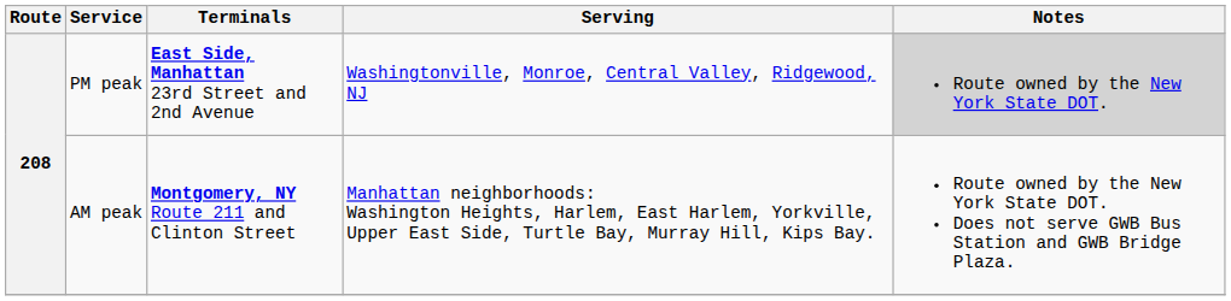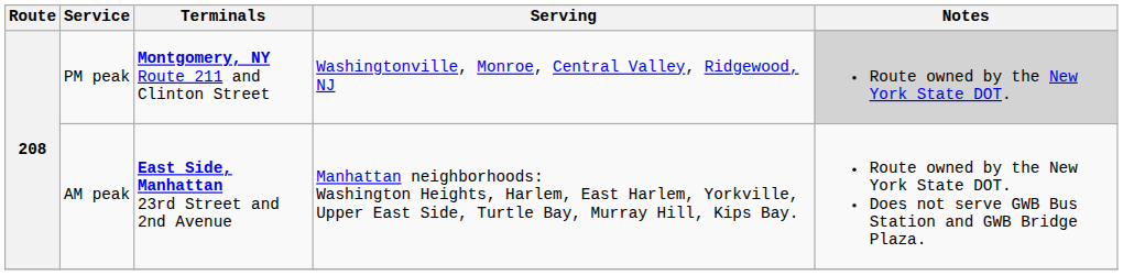PM peak | Terminals: East Side, Manhattan 23rd Street and 2nd Avenue -> Montgomery, NY Route 211 and Clinton Street
AM peak | Terminals: Montgomery, NY Route 211 and Clinton Street -> East Side, Manhattan 23rd Street and 2nd Avenue
